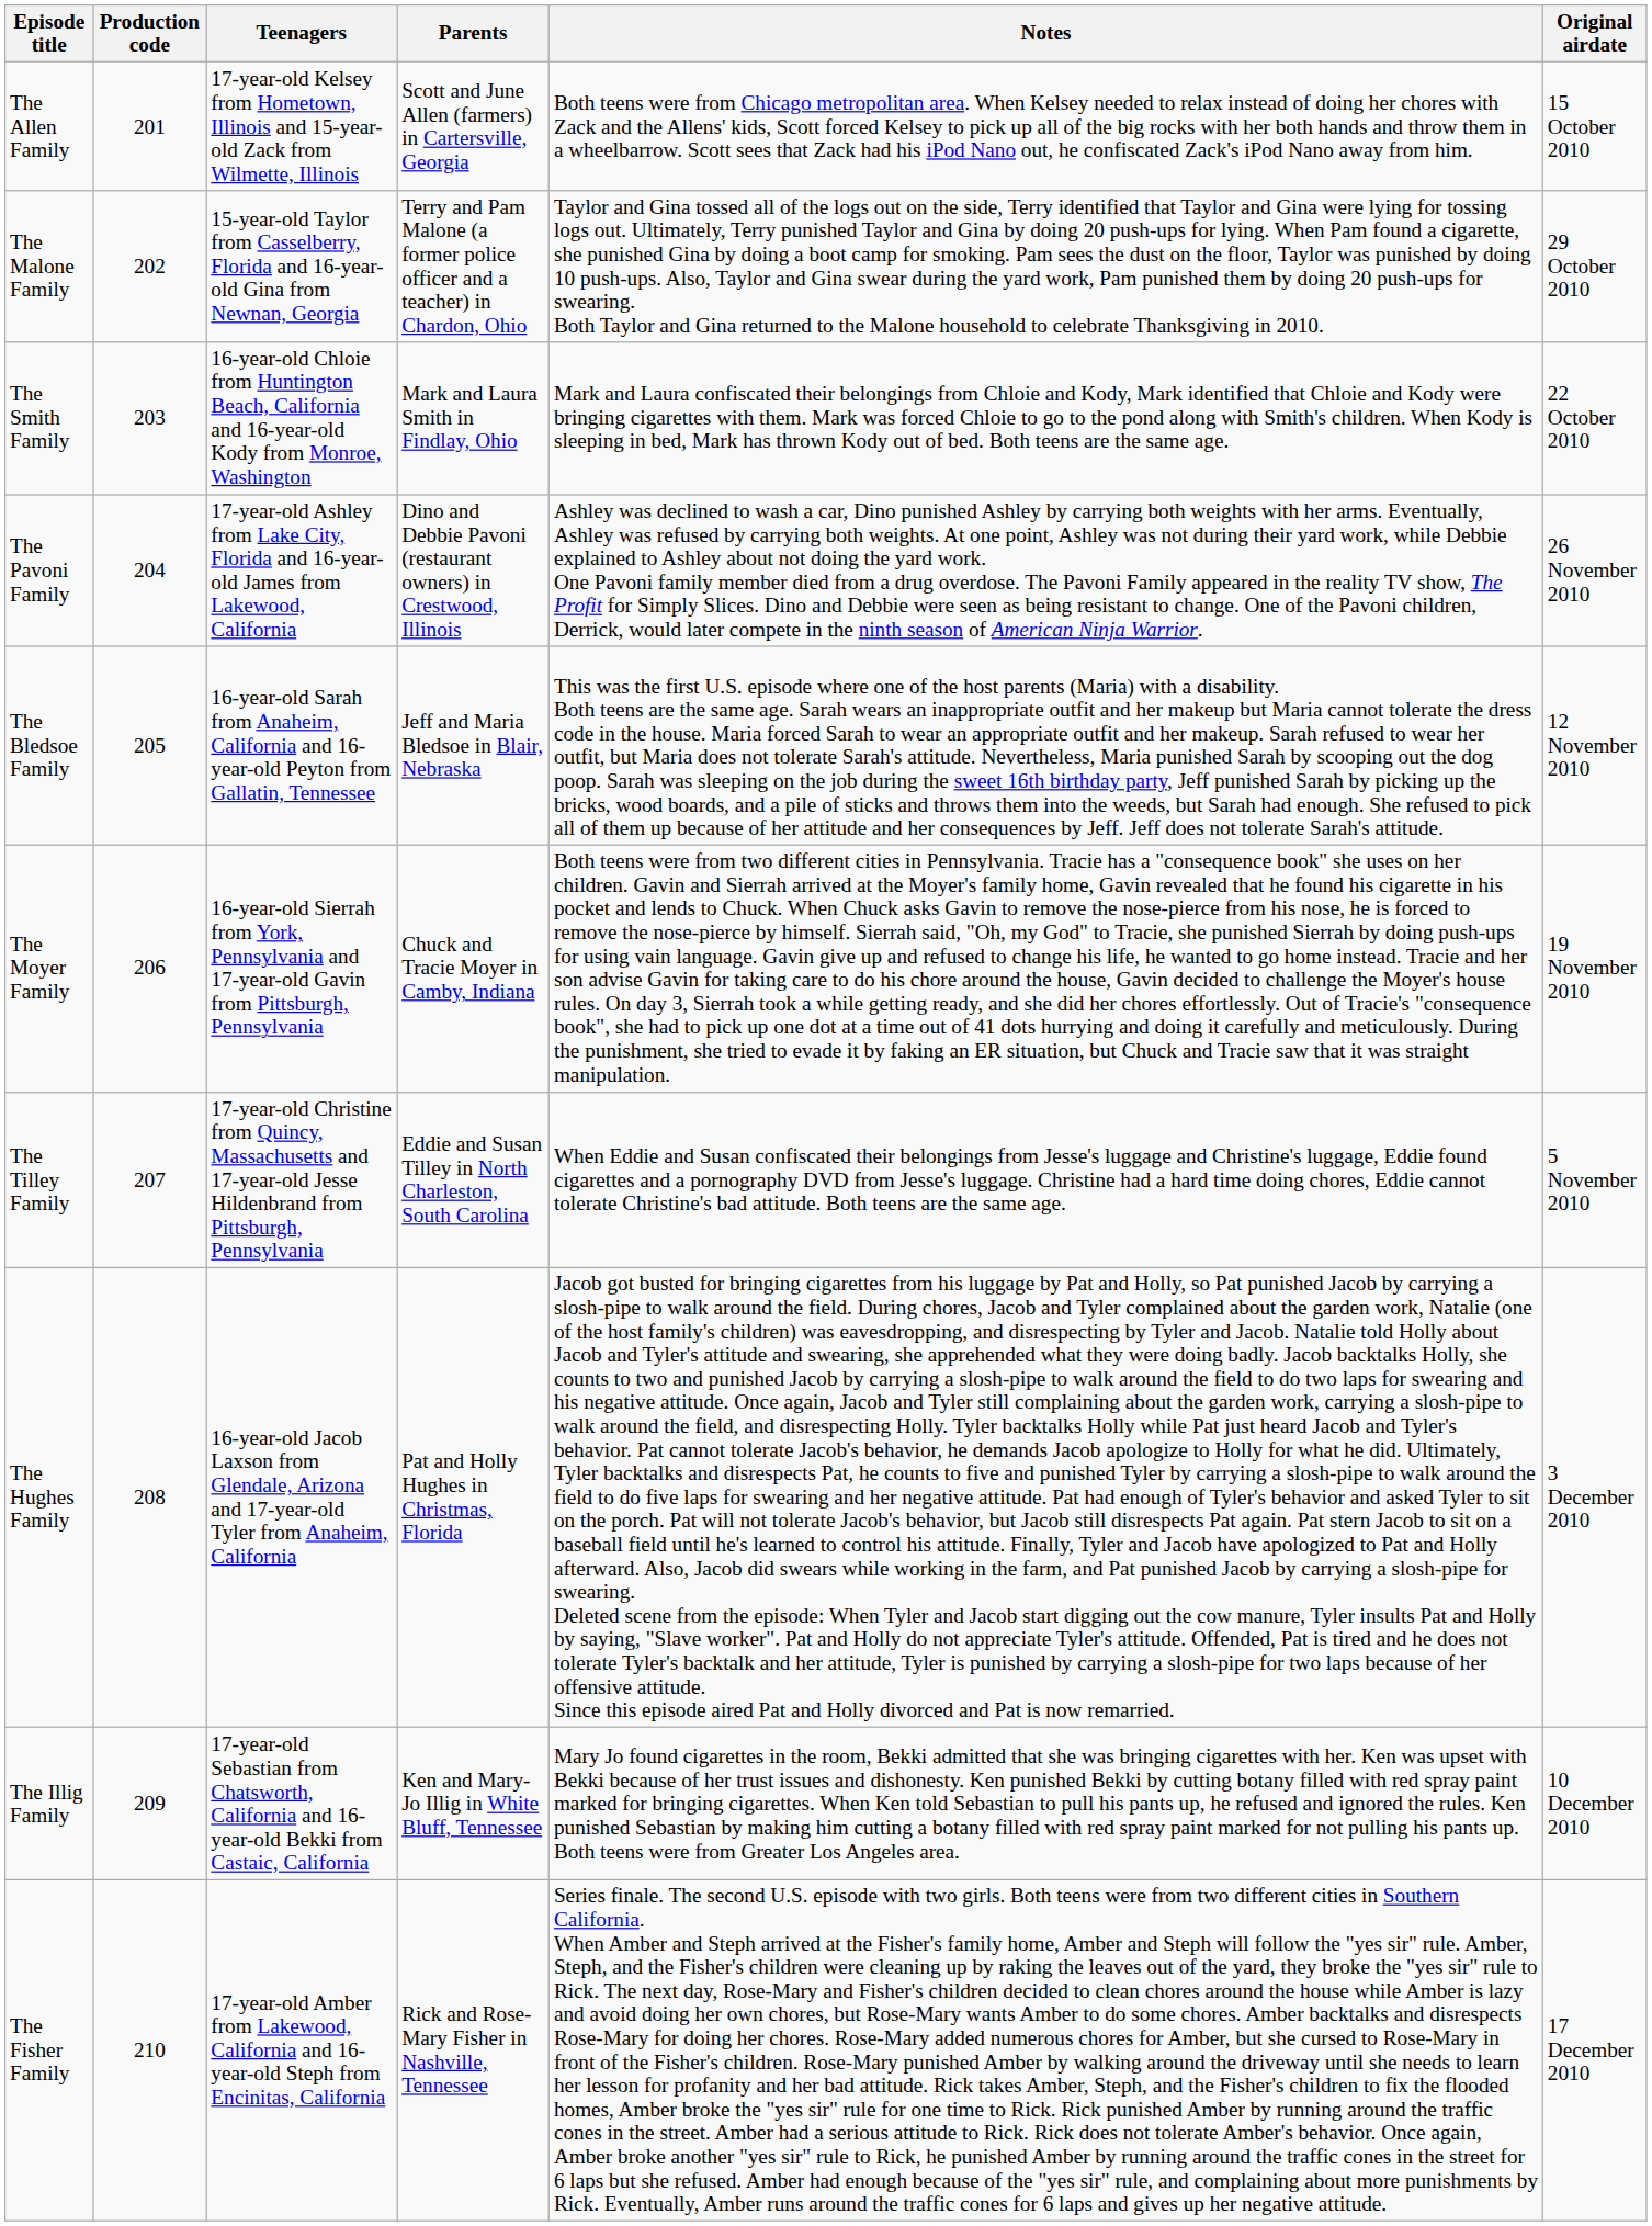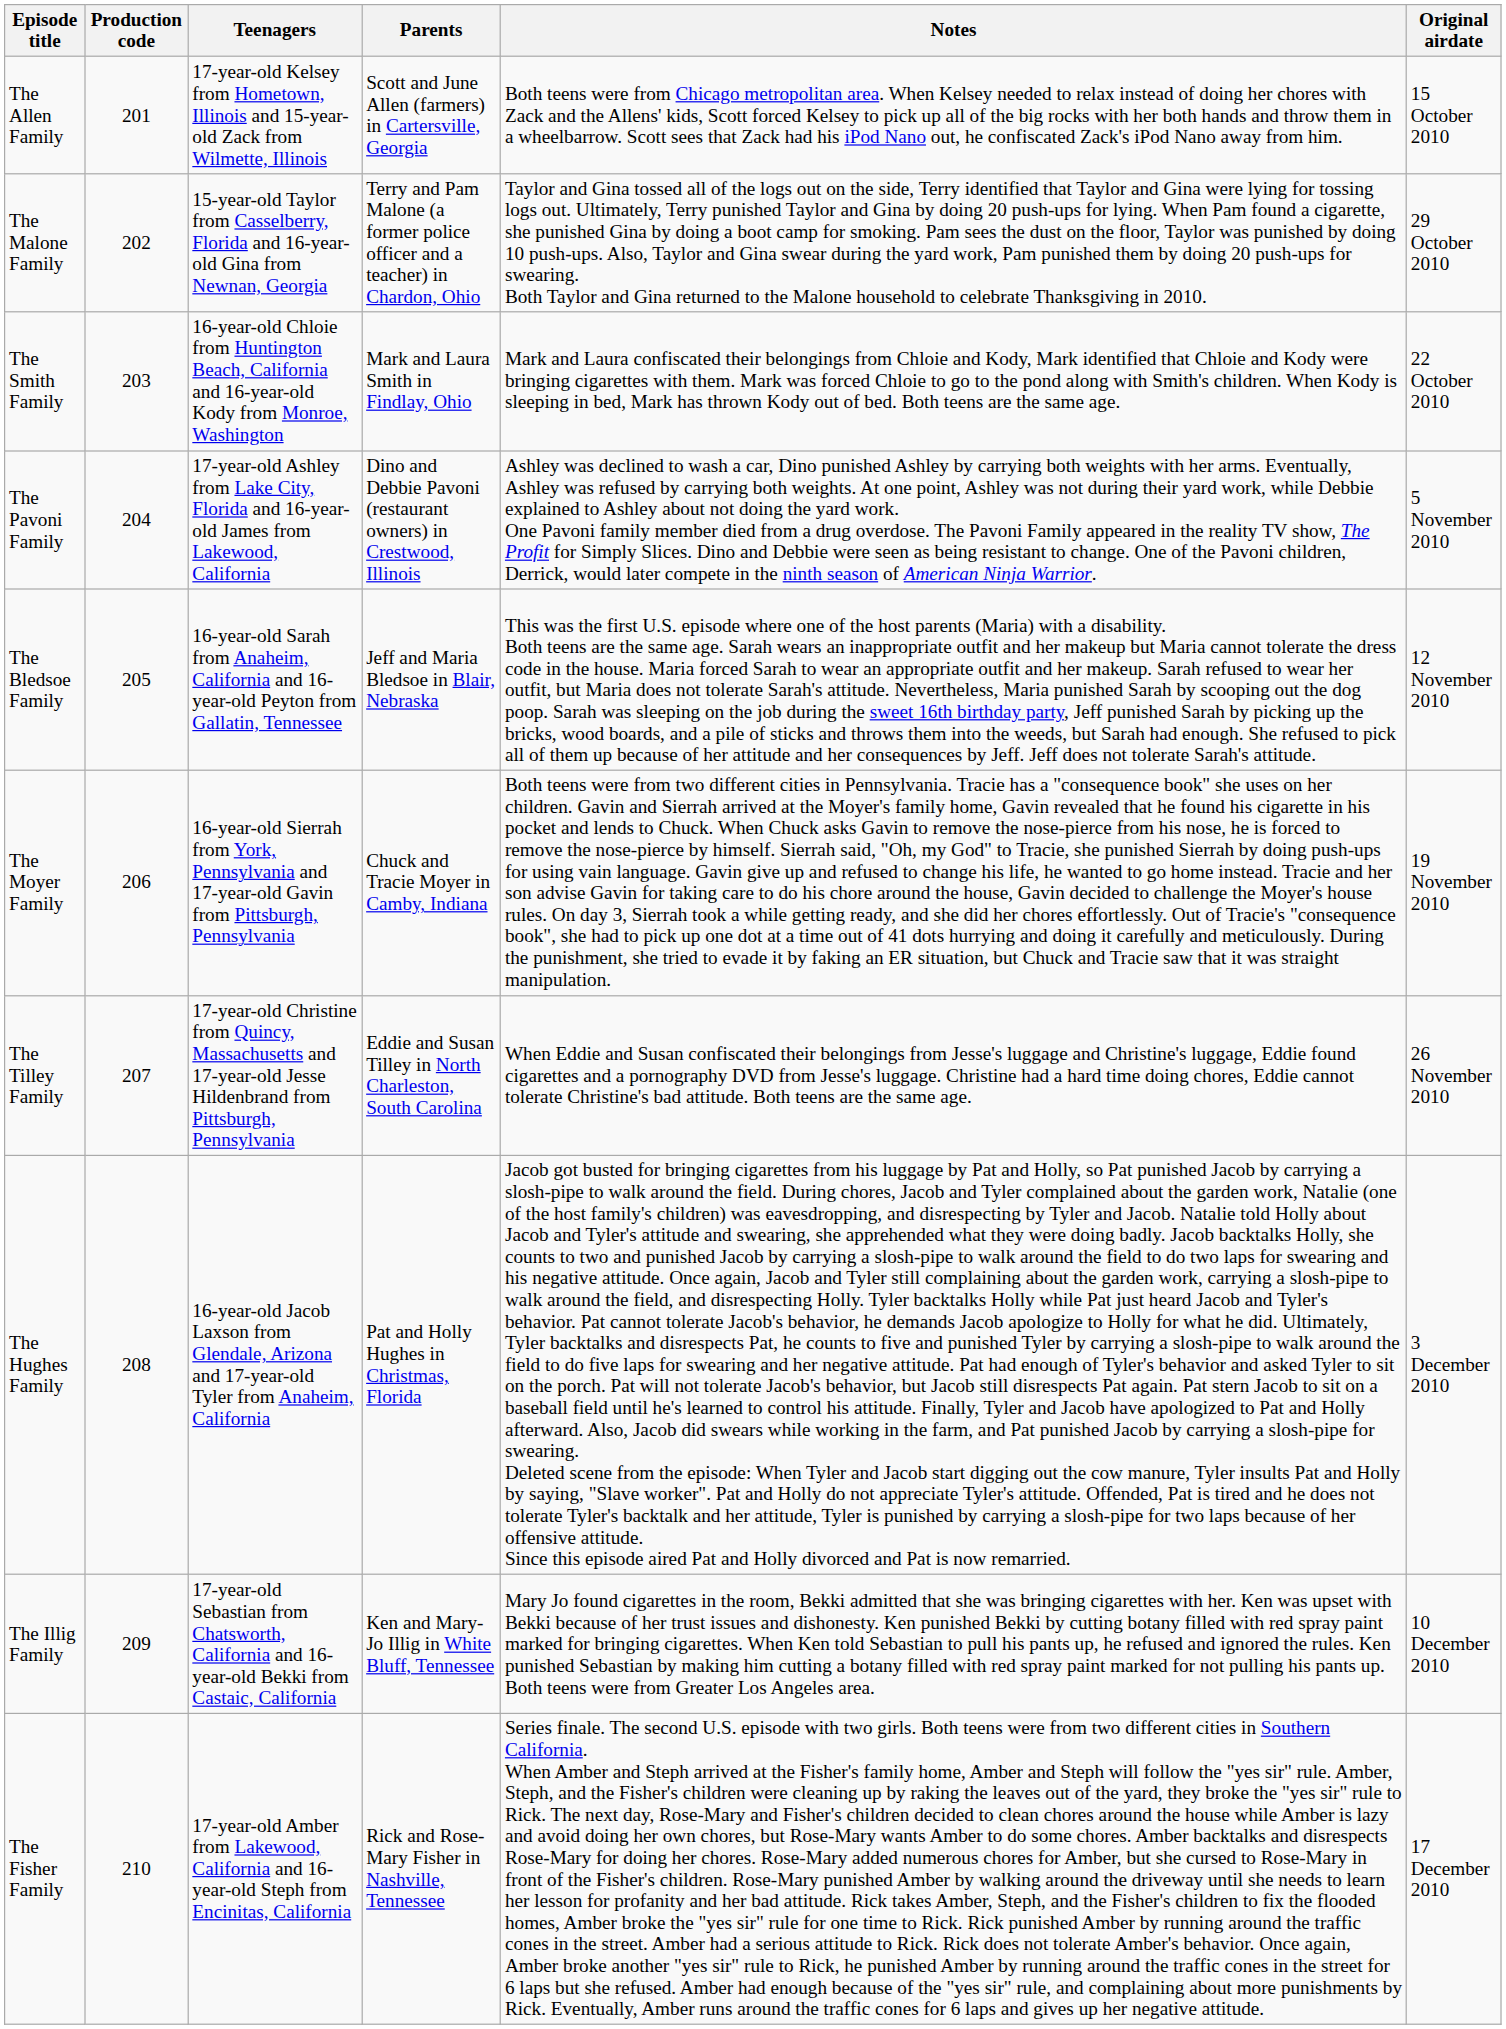The Pavoni Family | Original airdate: 26 November 2010 -> 5 November 2010
The Tilley Family | Original airdate: 5 November 2010 -> 26 November 2010
